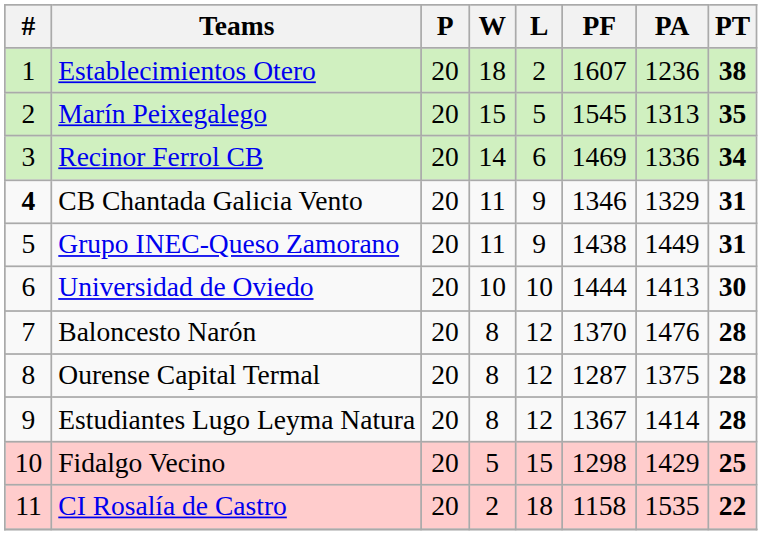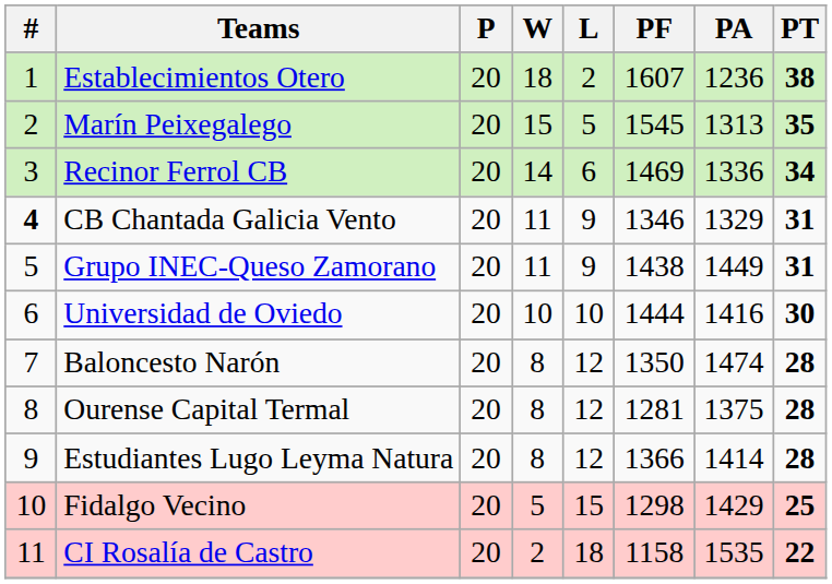Universidad de Oviedo | PA: 1413 -> 1416
Baloncesto Narón | PF: 1370 -> 1350
Baloncesto Narón | PA: 1476 -> 1474
Ourense Capital Termal | PF: 1287 -> 1281
Estudiantes Lugo Leyma Natura | PF: 1367 -> 1366
